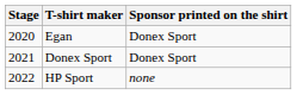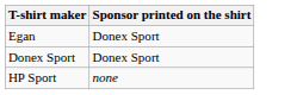- column: Stage | 2020 | 2021 | 2022
